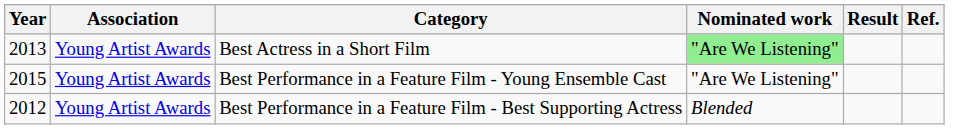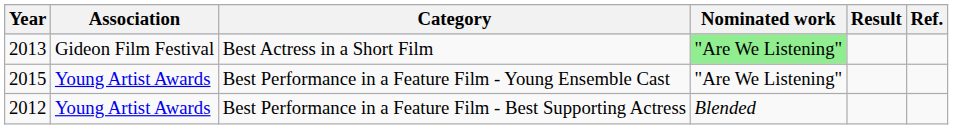Best Actress in a Short Film | Association: Young Artist Awards -> Gideon Film Festival
